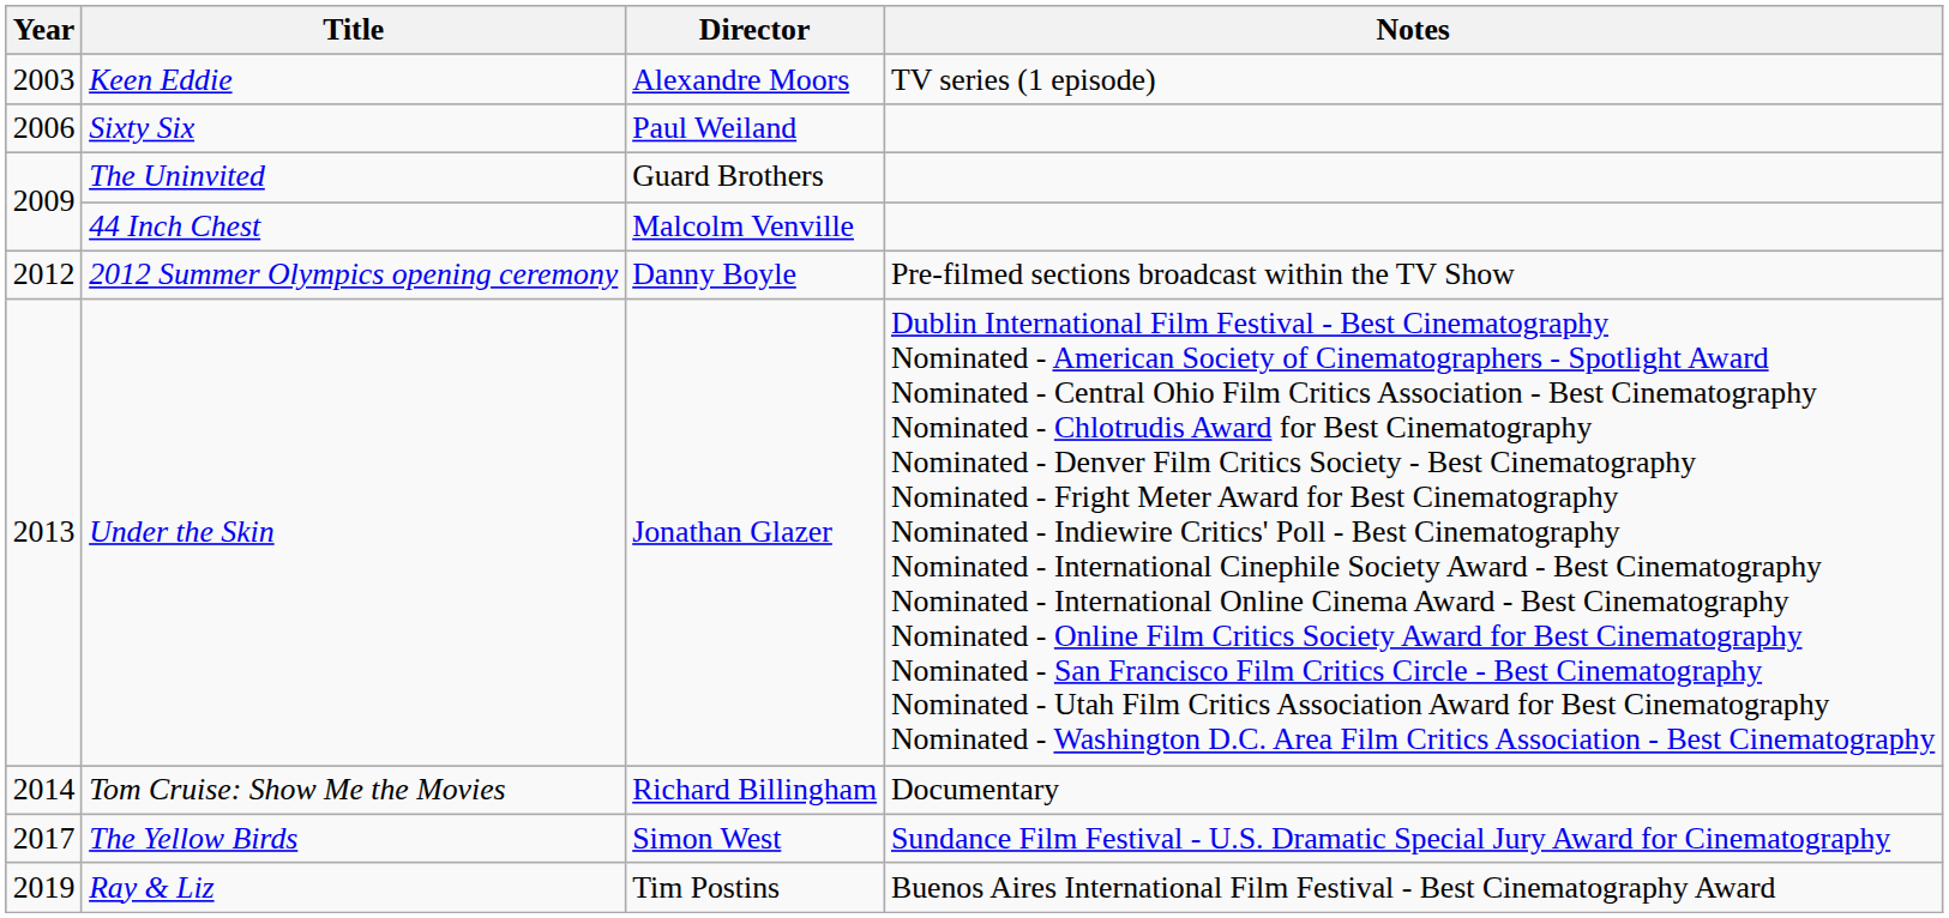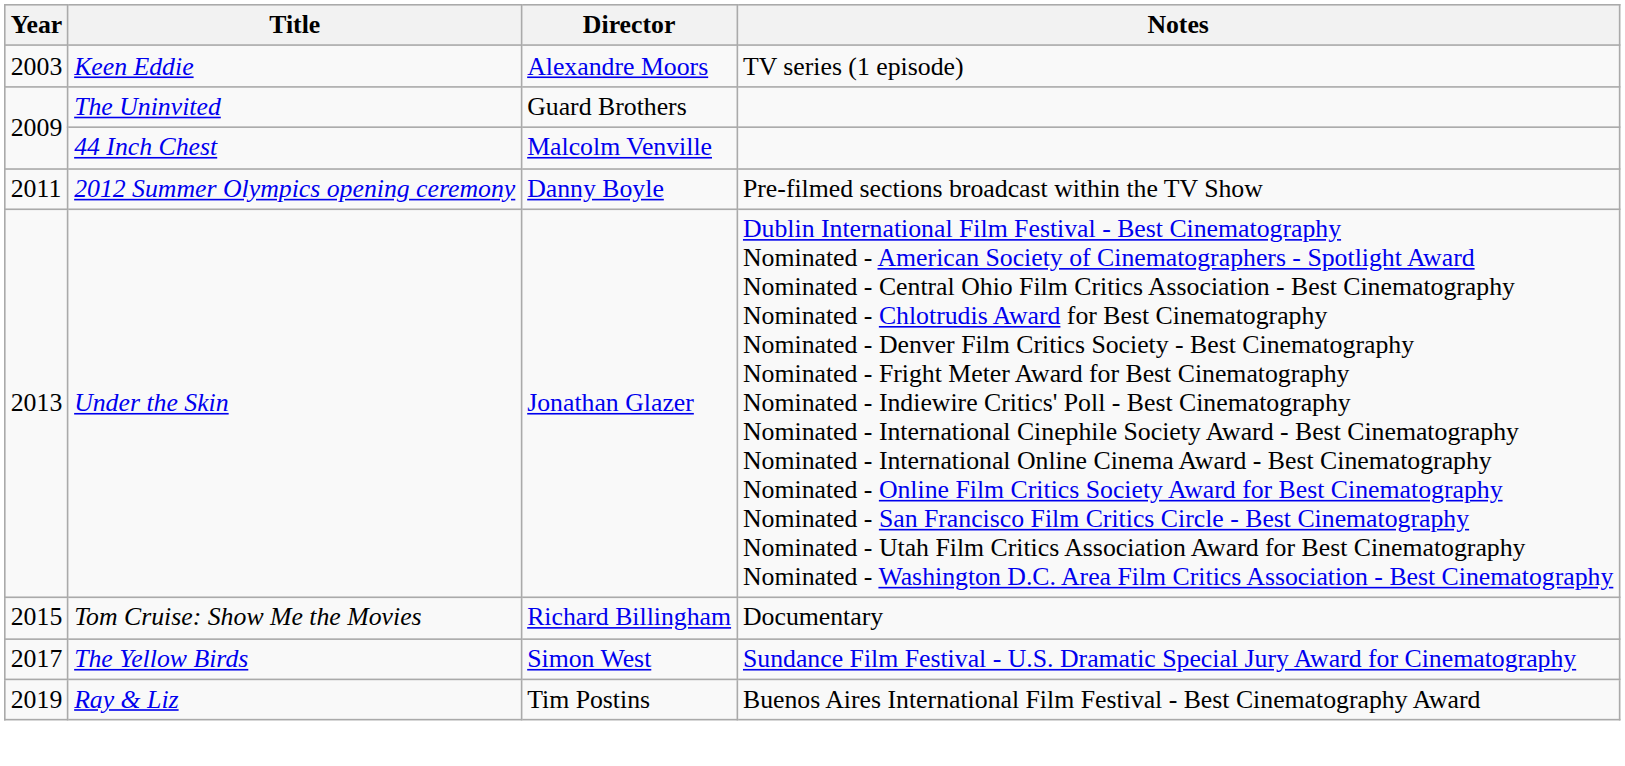- row: 2006 | Sixty Six | Paul Weiland
2012 Summer Olympics opening ceremony | Year: 2012 -> 2011
Tom Cruise: Show Me the Movies | Year: 2014 -> 2015
